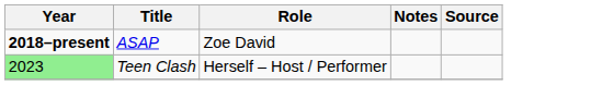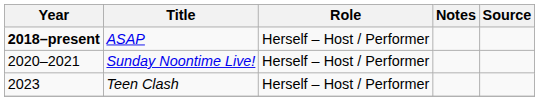ASAP | Role: Zoe David -> Herself – Host / Performer
+ row: 2020–2021 | Sunday Noontime Live! | Herself – Host / Performer
Teen Clash | Year: lightgreen background -> no background
